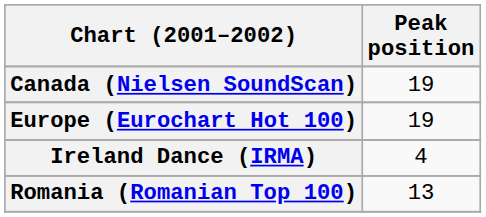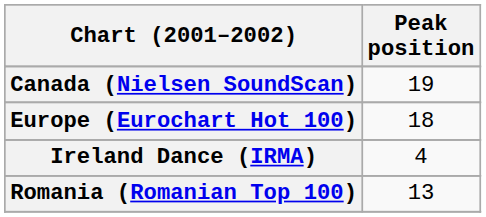Europe (Eurochart Hot 100) | Peak position: 19 -> 18
